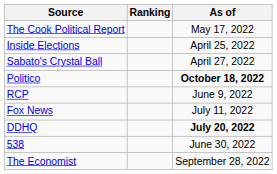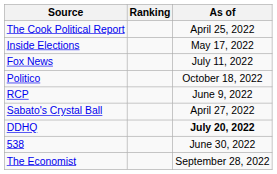The Cook Political Report | As of: May 17, 2022 -> April 25, 2022
Inside Elections | As of: April 25, 2022 -> May 17, 2022
rows swapped: Sabato's Crystal Ball <-> Fox News
Politico | As of: bold -> normal
